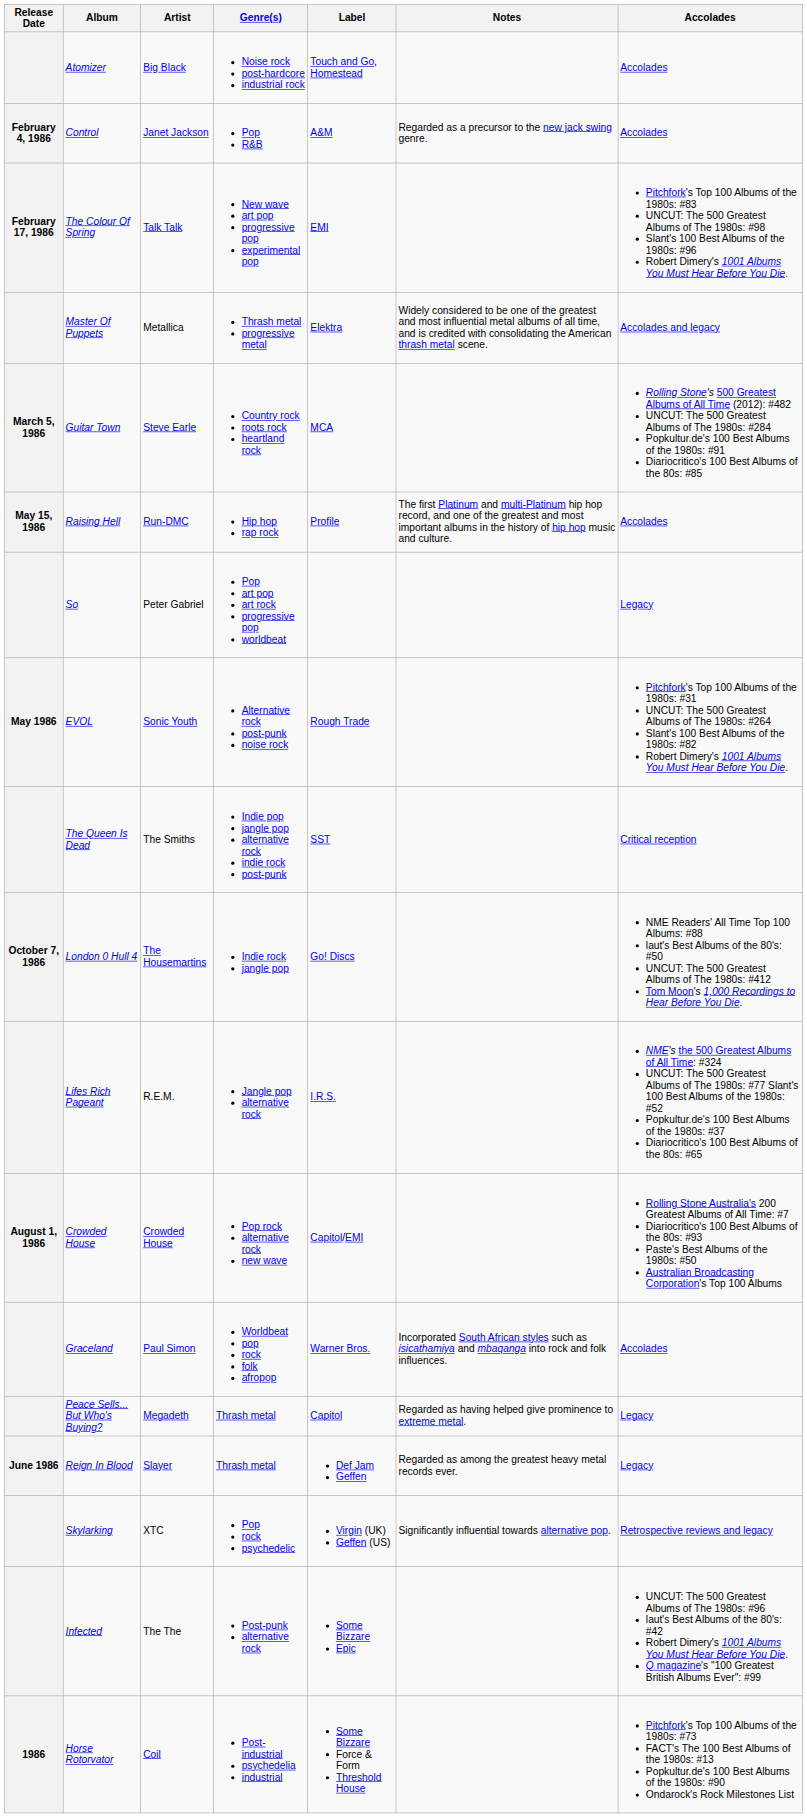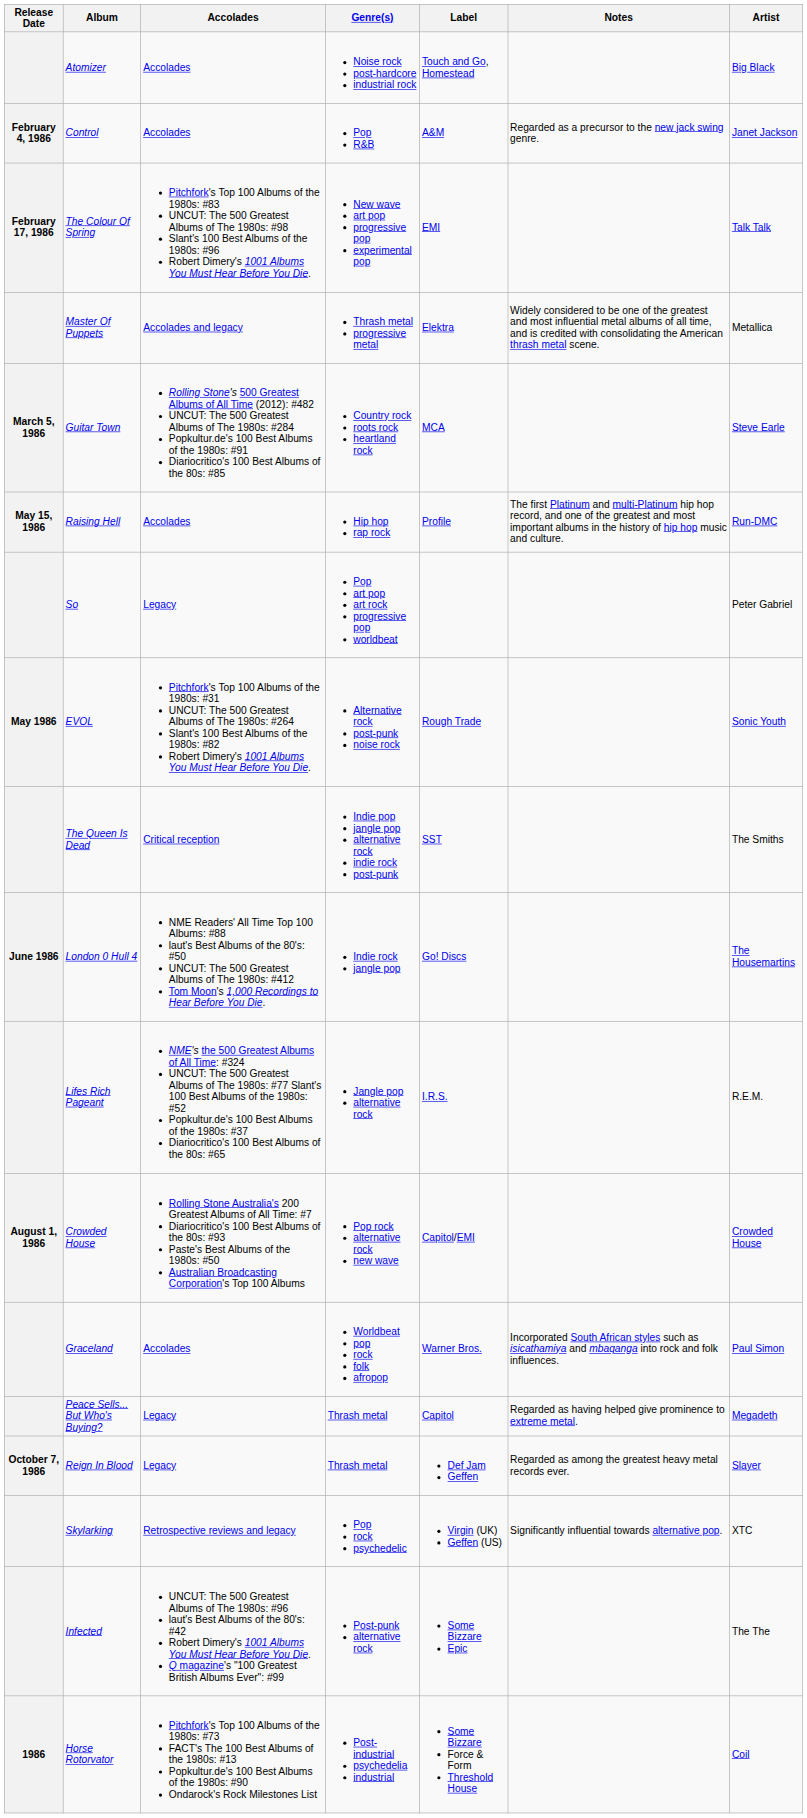columns swapped: Artist <-> Accolades
London 0 Hull 4 | Release Date: October 7, 1986 -> June 1986
Reign In Blood | Release Date: June 1986 -> October 7, 1986
